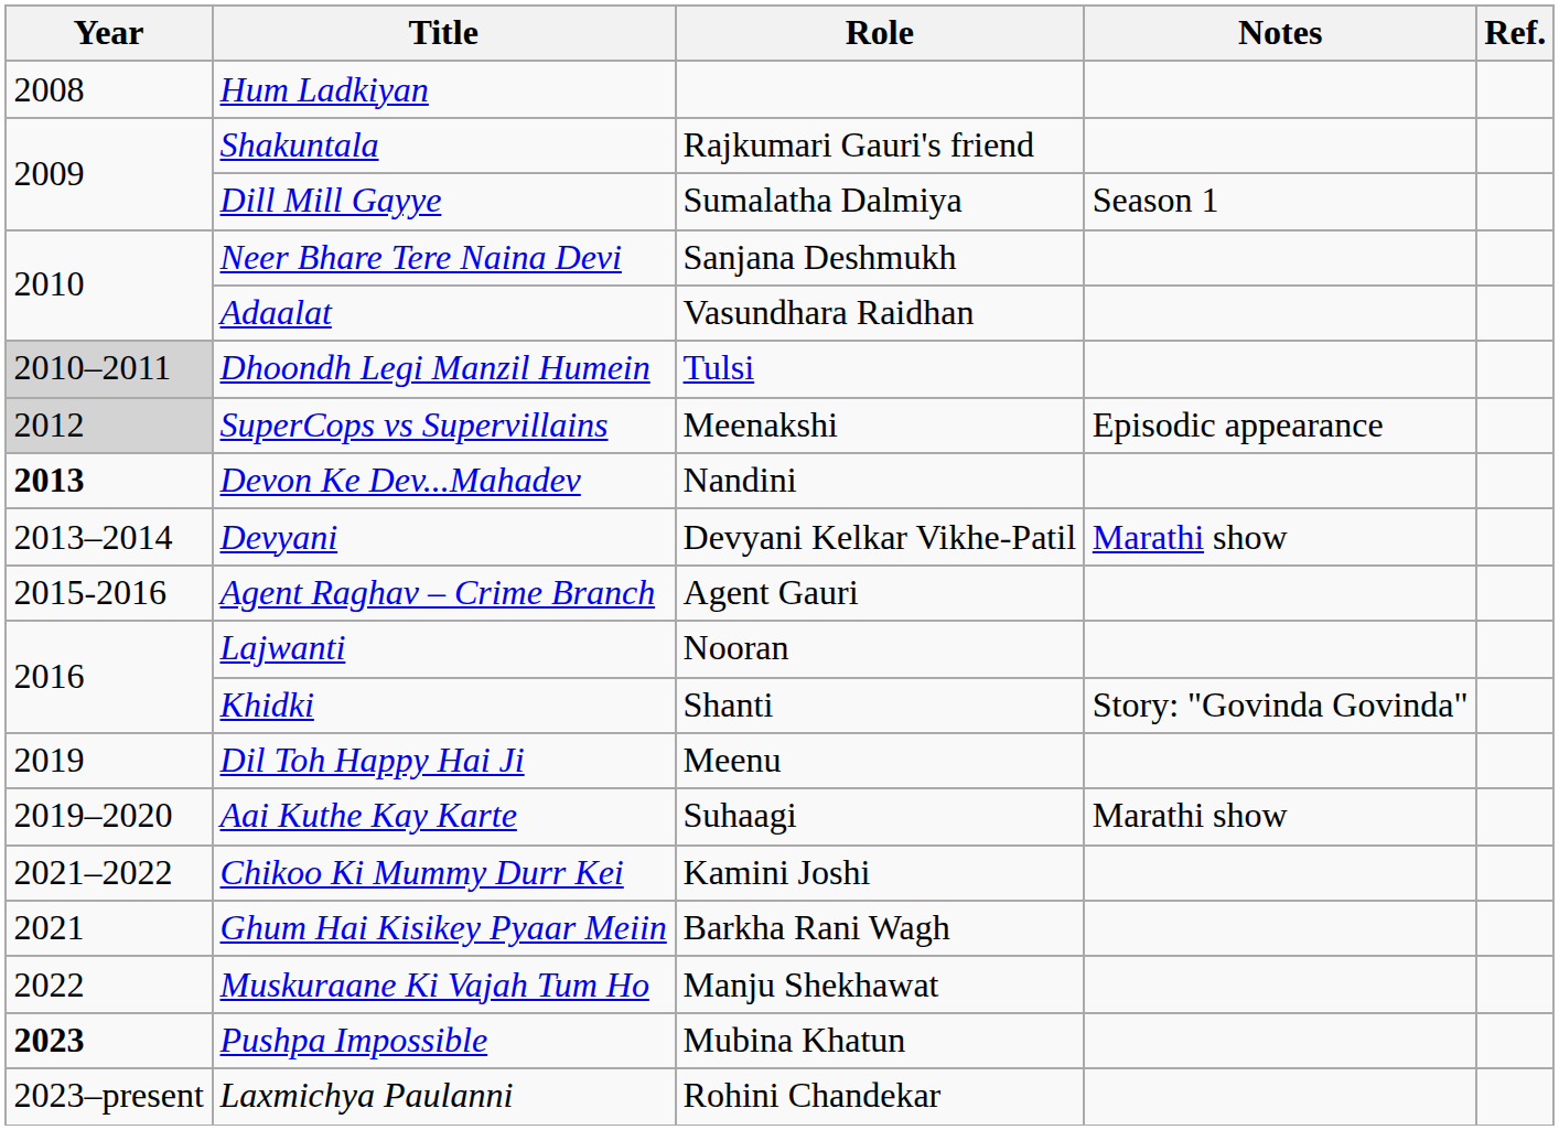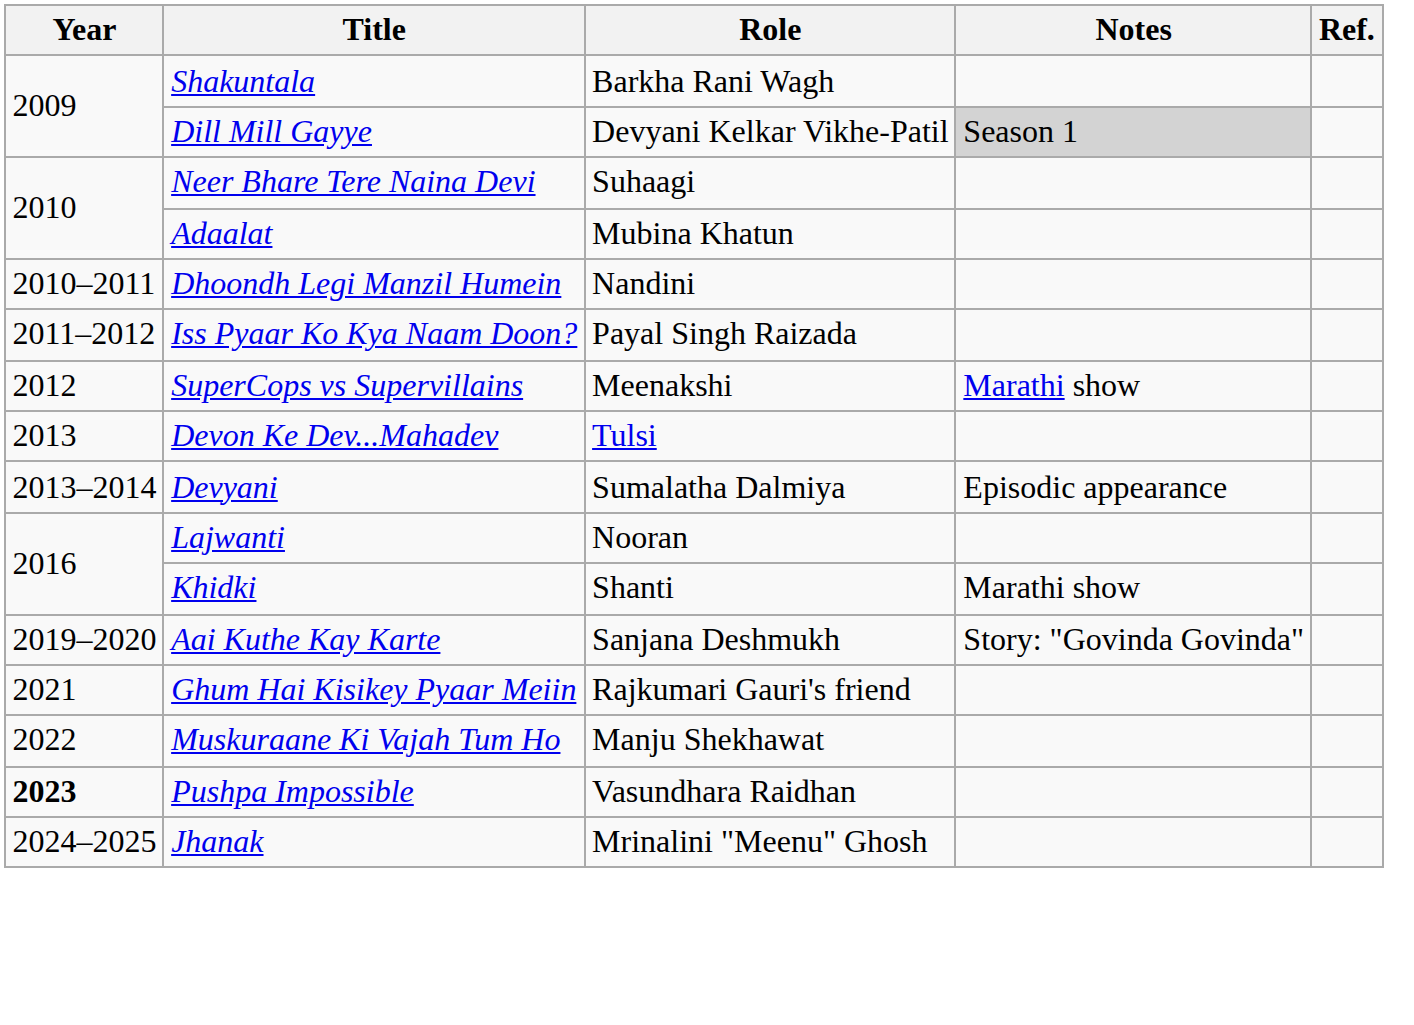- row: 2008 | Hum Ladkiyan
Shakuntala | Role: Rajkumari Gauri's friend -> Barkha Rani Wagh
Dill Mill Gayye | Role: Sumalatha Dalmiya -> Devyani Kelkar Vikhe-Patil
Dill Mill Gayye | Notes: no background -> lightgrey background
Neer Bhare Tere Naina Devi | Role: Sanjana Deshmukh -> Suhaagi
Adaalat | Role: Vasundhara Raidhan -> Mubina Khatun
Dhoondh Legi Manzil Humein | Year: lightgrey background -> no background
Dhoondh Legi Manzil Humein | Role: Tulsi -> Nandini
+ row: 2011–2012 | Iss Pyaar Ko Kya Naam Doon? | Payal Singh Raizada
SuperCops vs Supervillains | Year: lightgrey background -> no background
SuperCops vs Supervillains | Notes: Episodic appearance -> Marathi show
Devon Ke Dev...Mahadev | Year: bold -> normal
Devon Ke Dev...Mahadev | Role: Nandini -> Tulsi
Devyani | Role: Devyani Kelkar Vikhe-Patil -> Sumalatha Dalmiya
Devyani | Notes: Marathi show -> Episodic appearance
- row: 2015-2016 | Agent Raghav – Crime Branch | Agent Gauri
Khidki | Notes: Story: "Govinda Govinda" -> Marathi show
- row: 2019 | Dil Toh Happy Hai Ji | Meenu
Aai Kuthe Kay Karte | Role: Suhaagi -> Sanjana Deshmukh
Aai Kuthe Kay Karte | Notes: Marathi show -> Story: "Govinda Govinda"
- row: 2021–2022 | Chikoo Ki Mummy Durr Kei | Kamini Joshi
Ghum Hai Kisikey Pyaar Meiin | Role: Barkha Rani Wagh -> Rajkumari Gauri's friend
Pushpa Impossible | Role: Mubina Khatun -> Vasundhara Raidhan
- row: 2023–present | Laxmichya Paulanni | Rohini Chandekar
+ row: 2024–2025 | Jhanak | Mrinalini "Meenu" Ghosh
